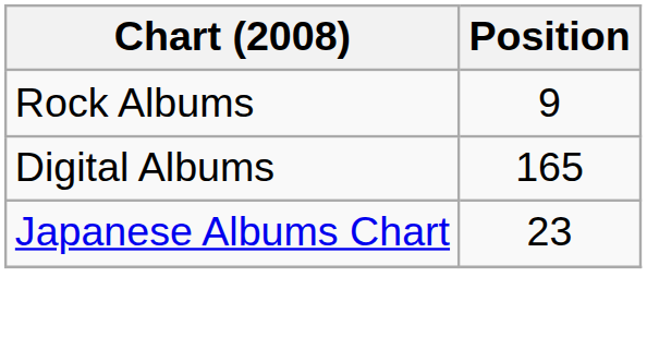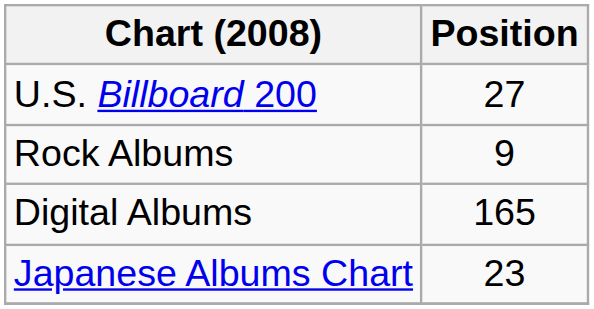+ row: U.S. Billboard 200 | 27
